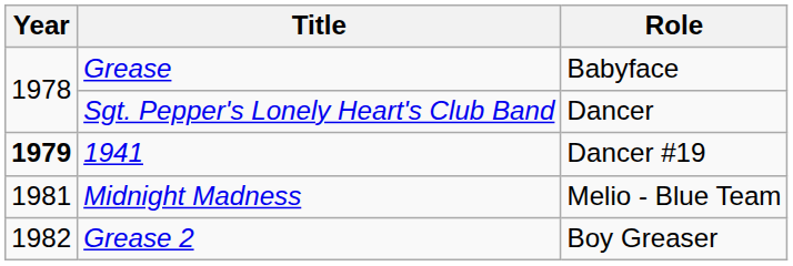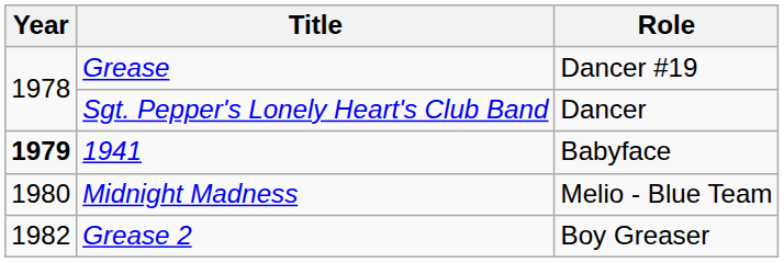Grease | Role: Babyface -> Dancer #19
1941 | Role: Dancer #19 -> Babyface
Midnight Madness | Year: 1981 -> 1980
